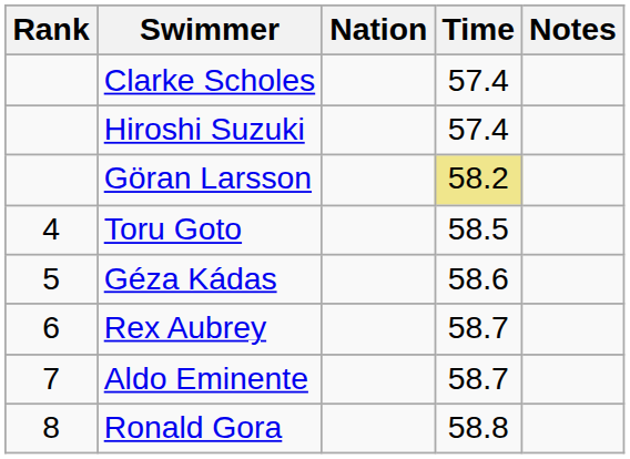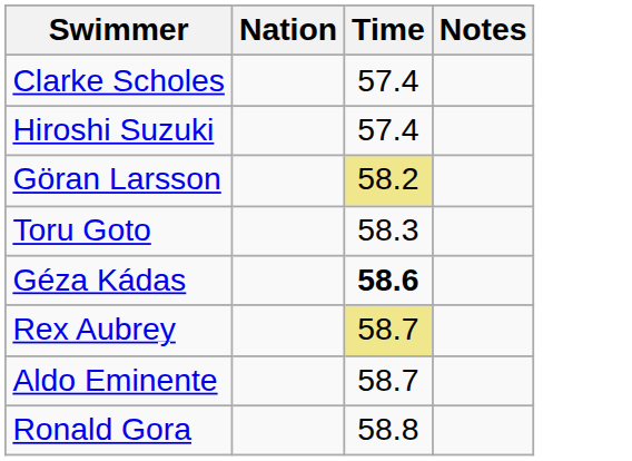- column: Rank | 4 | 5 | 6 | 7 | 8
Toru Goto | Time: 58.5 -> 58.3
Géza Kádas | Time: normal -> bold
Rex Aubrey | Time: no background -> khaki background
